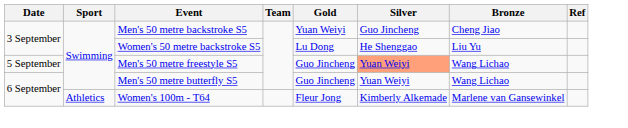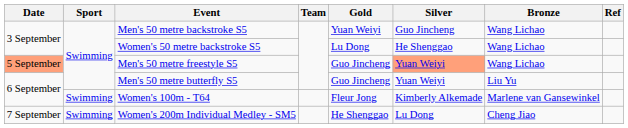Men's 50 metre backstroke S5 | Bronze: Cheng Jiao -> Wang Lichao
Women's 50 metre backstroke S5 | Bronze: Liu Yu -> Wang Lichao
Men's 50 metre freestyle S5 | Date: no background -> lightsalmon background
Men's 50 metre butterfly S5 | Bronze: Wang Lichao -> Liu Yu
Women's 100m - T64 | Sport: Athletics -> Swimming
+ row: 7 September | Swimming | Women's 200m Individual Medley - SM5 | He Shenggao | Lu Dong | Cheng Jiao
